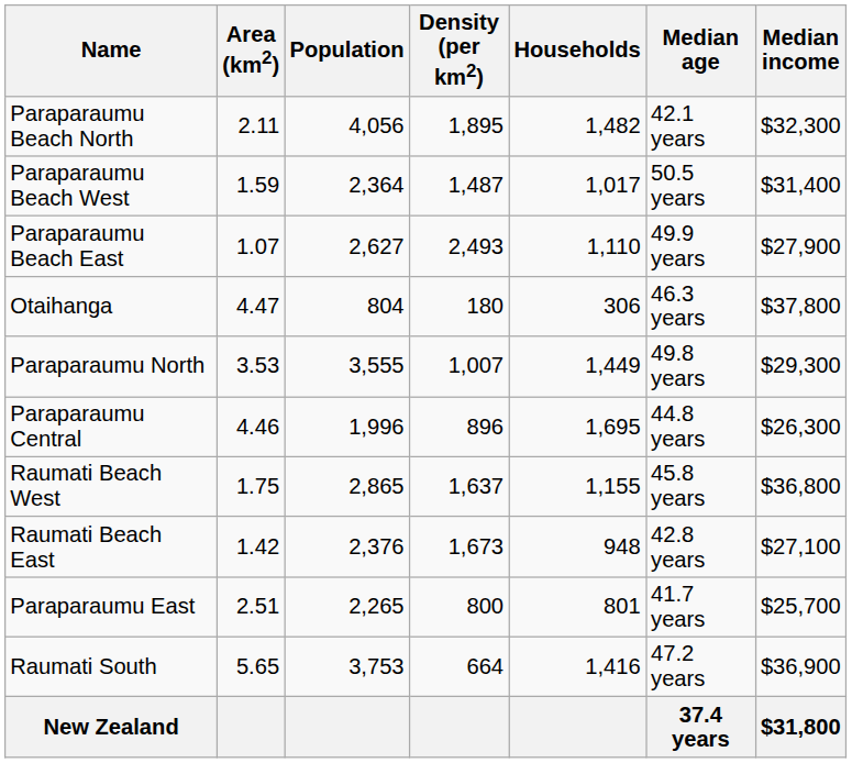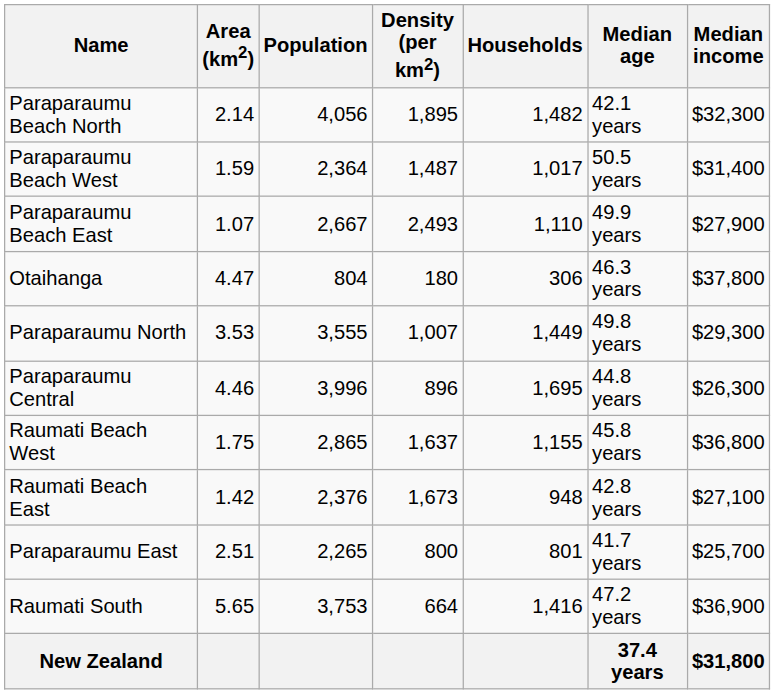Paraparaumu Beach North | Area (km2): 2.11 -> 2.14
Paraparaumu Beach East | Population: 2,627 -> 2,667
Paraparaumu Central | Population: 1,996 -> 3,996
